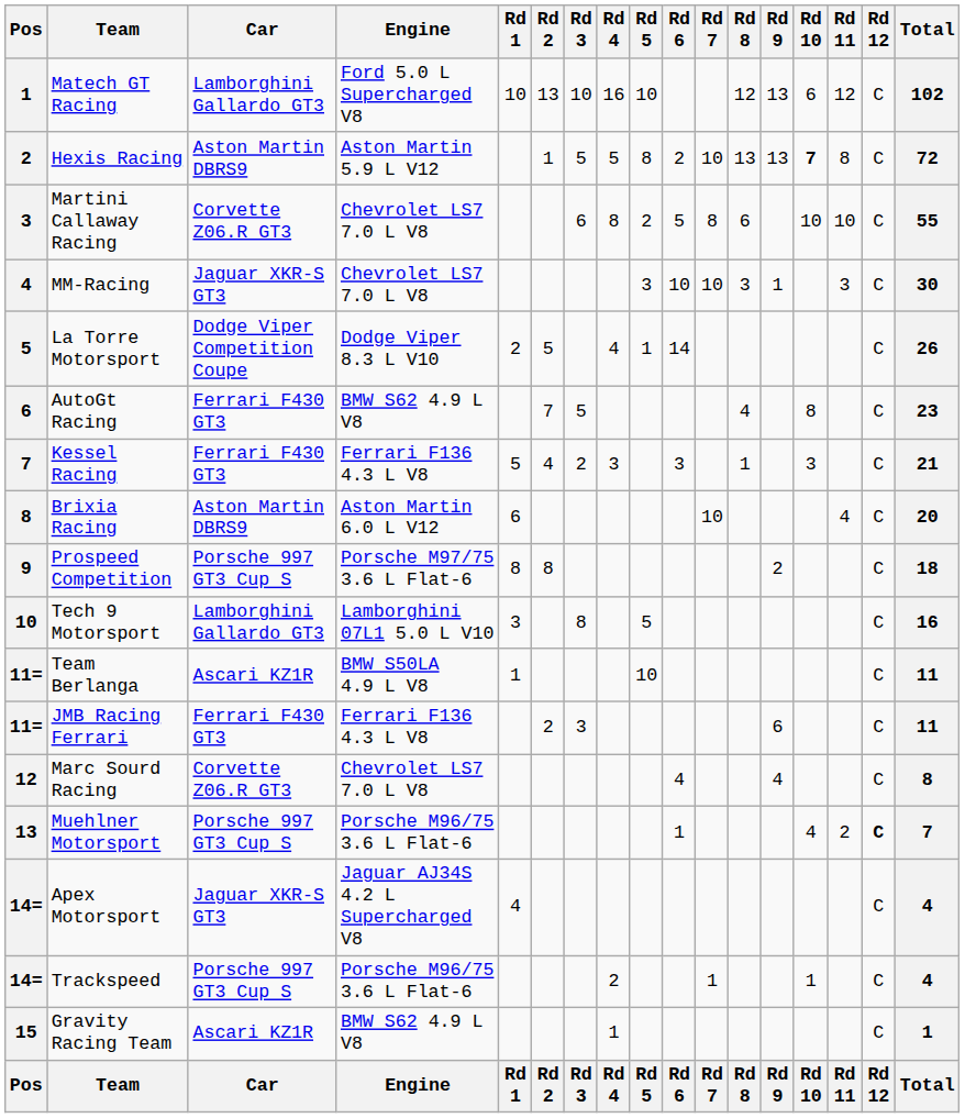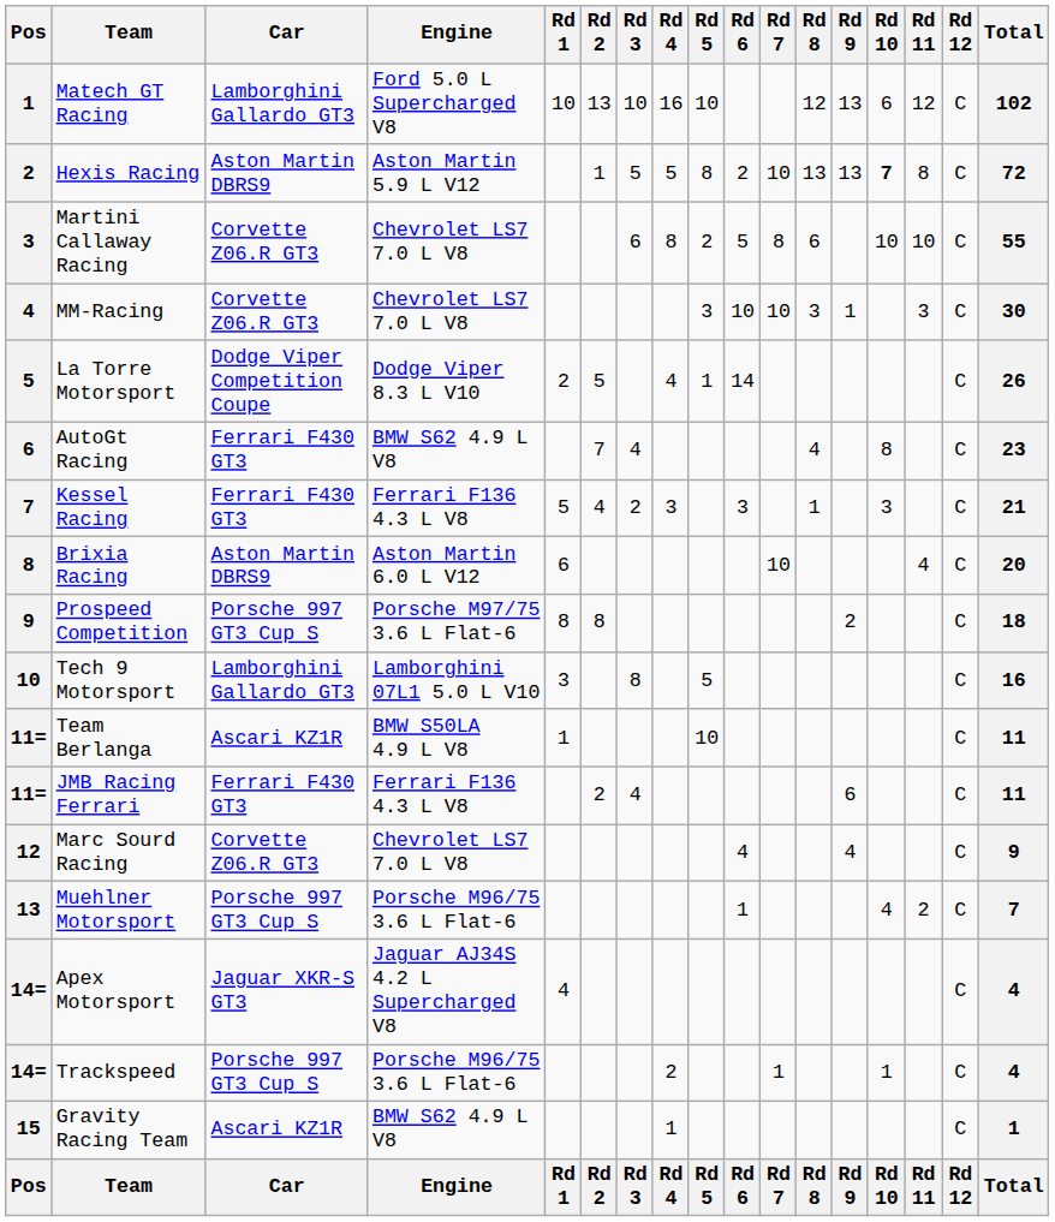MM-Racing | Car: Jaguar XKR-S GT3 -> Corvette Z06.R GT3
AutoGt Racing | Rd 3: 5 -> 4
JMB Racing Ferrari | Rd 3: 3 -> 4
Marc Sourd Racing | Total: 8 -> 9
Muehlner Motorsport | Rd 12: bold -> normal
